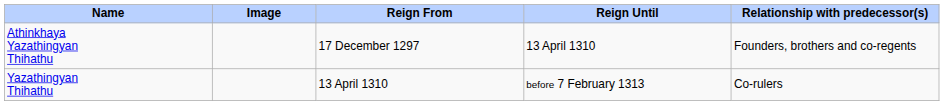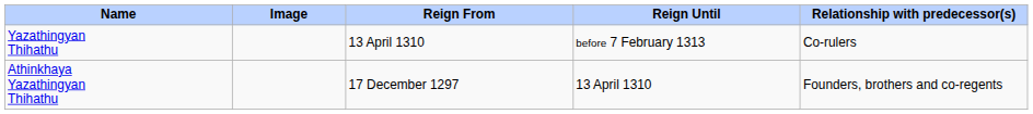rows swapped: Athinkhaya Yazathingyan Thihathu <-> Yazathingyan Thihathu
